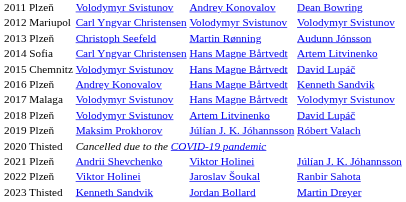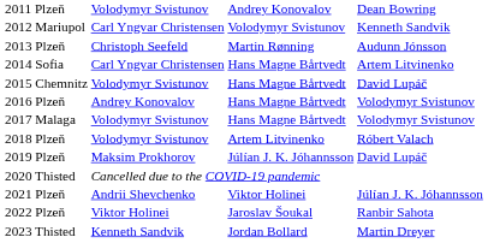2012 Mariupol | column 4: Volodymyr Svistunov -> Kenneth Sandvik
2016 Plzeň | column 4: Kenneth Sandvik -> Volodymyr Svistunov
2018 Plzeň | column 4: David Lupáč -> Róbert Valach
2019 Plzeň | column 4: Róbert Valach -> David Lupáč
